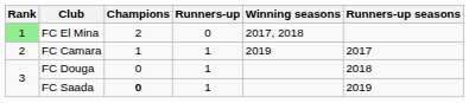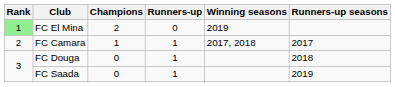FC El Mina | Winning seasons: 2017, 2018 -> 2019
FC Camara | Winning seasons: 2019 -> 2017, 2018
FC Saada | Champions: bold -> normal
